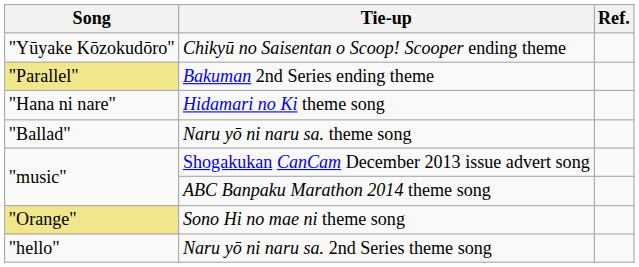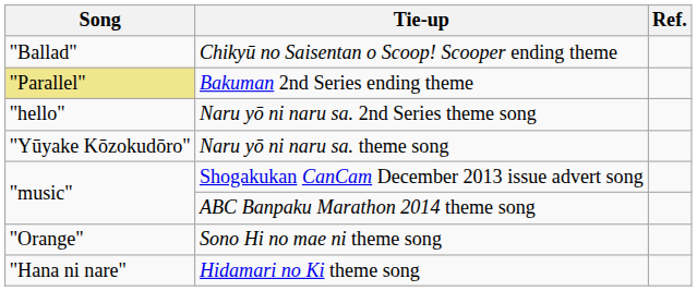Chikyū no Saisentan o Scoop! Scooper ending theme | Song: "Yūyake Kōzokudōro" -> "Ballad"
rows swapped: Hidamari no Ki theme song <-> Naru yō ni naru sa. 2nd Series theme song
Naru yō ni naru sa. theme song | Song: "Ballad" -> "Yūyake Kōzokudōro"
Sono Hi no mae ni theme song | Song: khaki background -> no background
